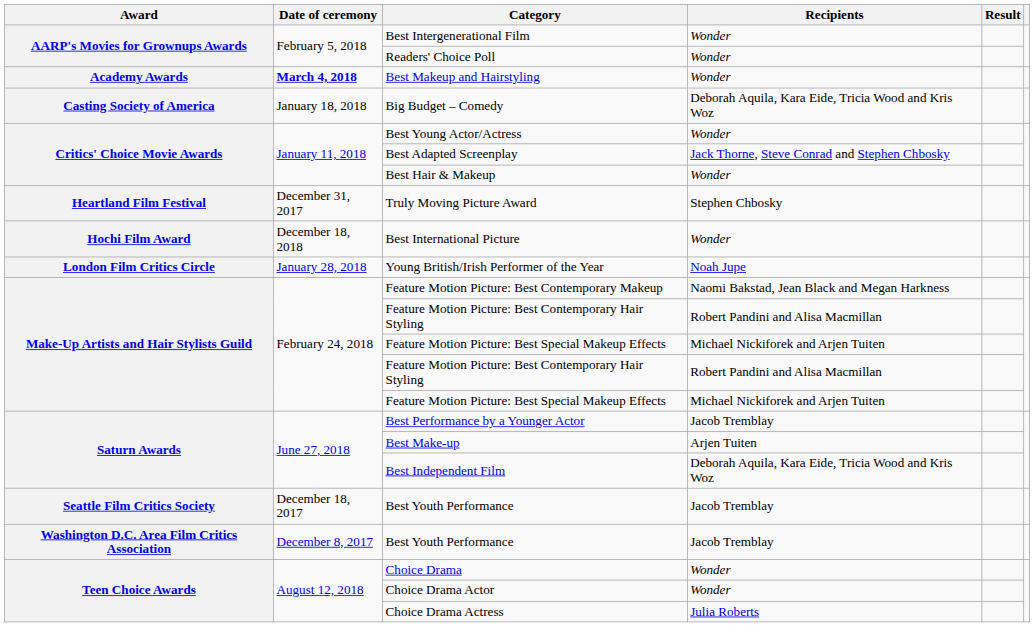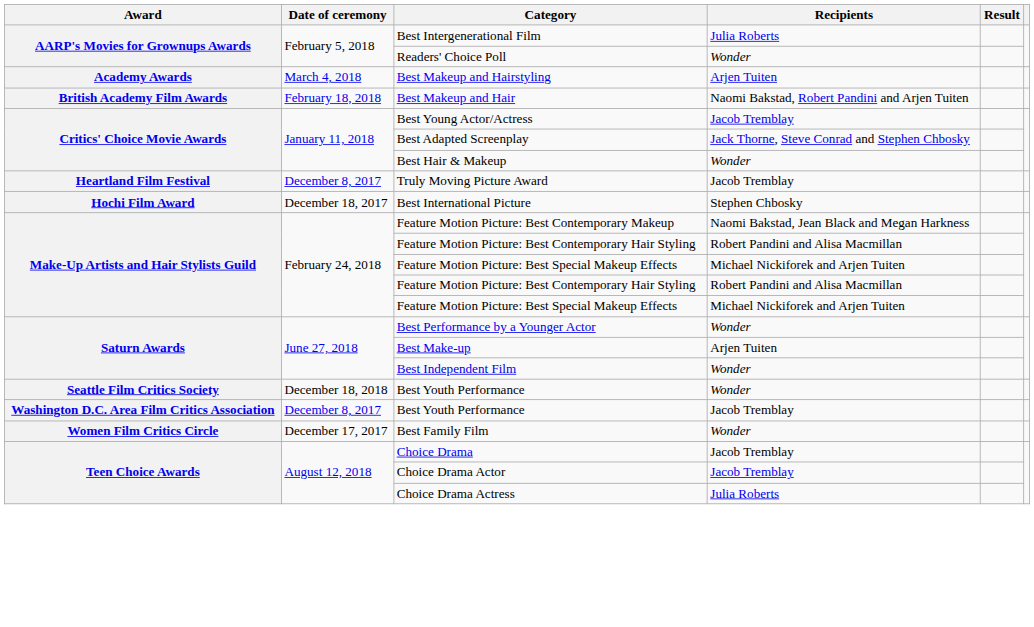Best Intergenerational Film | Recipients: Wonder -> Julia Roberts
Best Makeup and Hairstyling | Date of ceremony: bold -> normal
Best Makeup and Hairstyling | Recipients: Wonder -> Arjen Tuiten
+ row: British Academy Film Awards | February 18, 2018 | Best Makeup and Hair | Naomi Bakstad, Robert Pandini and Arjen Tuiten
- row: Casting Society of America | January 18, 2018 | Big Budget – Comedy | Deborah Aquila, Kara Eide, Tricia Wood and Kris Woz
Best Young Actor/Actress | Recipients: Wonder -> Jacob Tremblay
Truly Moving Picture Award | Date of ceremony: December 31, 2017 -> December 8, 2017
Truly Moving Picture Award | Recipients: Stephen Chbosky -> Jacob Tremblay
Best International Picture | Date of ceremony: December 18, 2018 -> December 18, 2017
Best International Picture | Recipients: Wonder -> Stephen Chbosky
- row: London Film Critics Circle | January 28, 2018 | Young British/Irish Performer of the Year | Noah Jupe
Best Performance by a Younger Actor | Recipients: Jacob Tremblay -> Wonder
Best Independent Film | Recipients: Deborah Aquila, Kara Eide, Tricia Wood and Kris Woz -> Wonder
Seattle Film Critics Society / Best Youth Performance | Date of ceremony: December 18, 2017 -> December 18, 2018
Seattle Film Critics Society / Best Youth Performance | Recipients: Jacob Tremblay -> Wonder
+ row: Women Film Critics Circle | December 17, 2017 | Best Family Film | Wonder
Choice Drama | Recipients: Wonder -> Jacob Tremblay
Choice Drama Actor | Recipients: Wonder -> Jacob Tremblay
